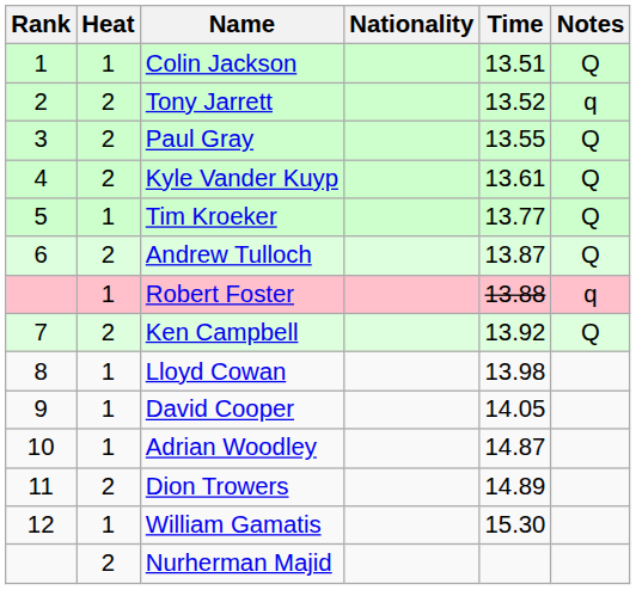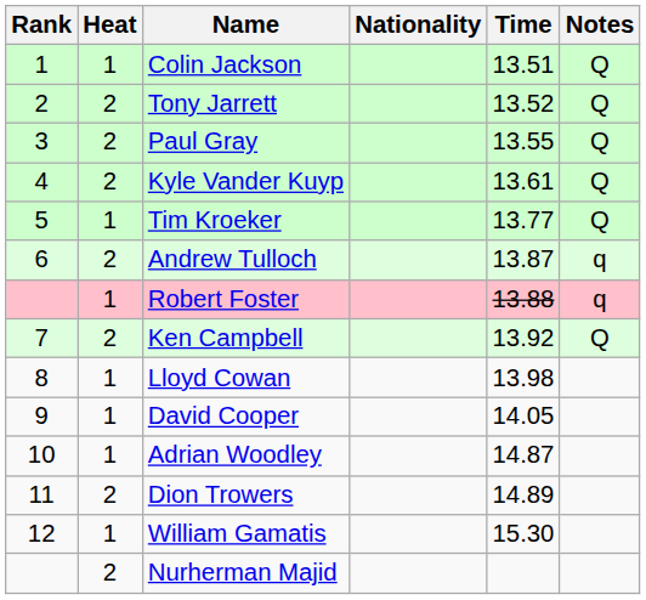Tony Jarrett | Notes: q -> Q
Andrew Tulloch | Notes: Q -> q
